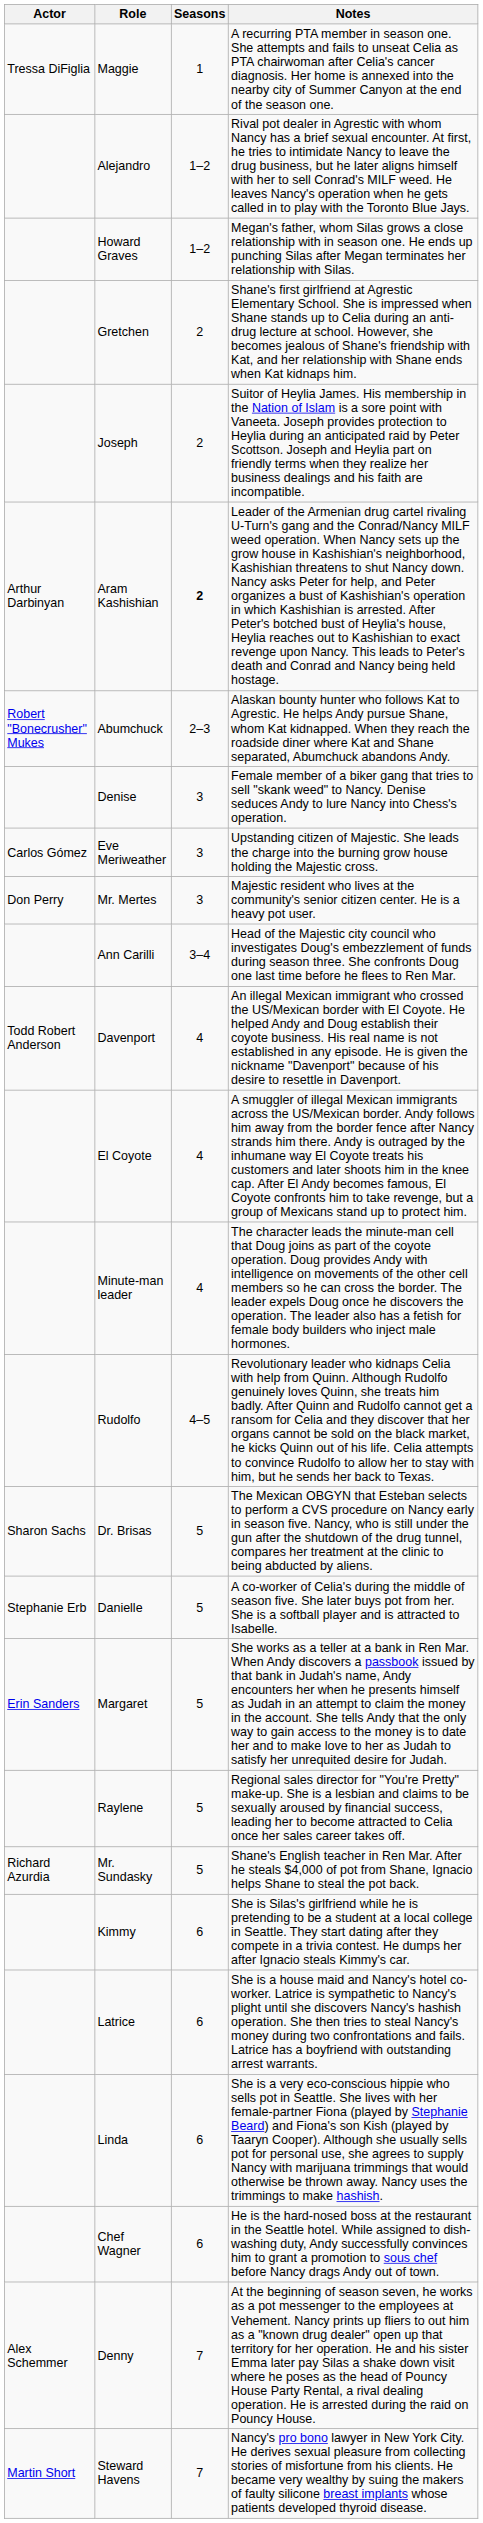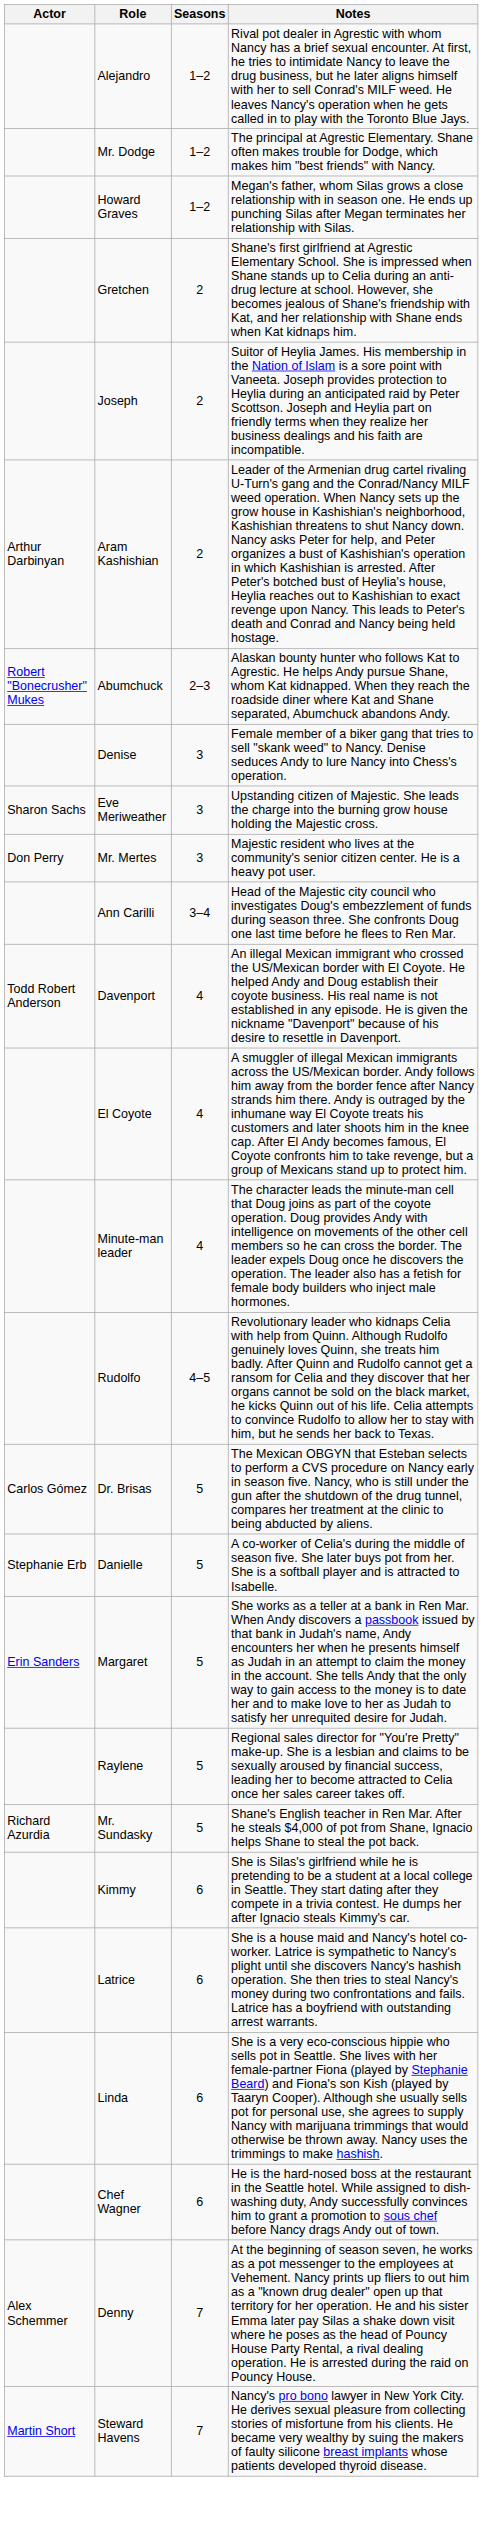- row: Tressa DiFiglia | Maggie | 1 | A recurring PTA member in season one. She attempts and fails to unseat Celia as PTA chairwoman after Celia's cancer diagnosis. Her home is annexed into the nearby city of Summer Canyon at the end of the season one.
+ row: Mr. Dodge | 1–2 | The principal at Agrestic Elementary. Shane often makes trouble for Dodge, which makes him "best friends" with Nancy.
Aram Kashishian | Seasons: bold -> normal
Eve Meriweather | Actor: Carlos Gómez -> Sharon Sachs
Dr. Brisas | Actor: Sharon Sachs -> Carlos Gómez
